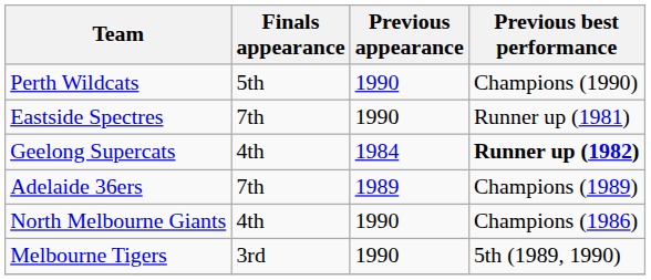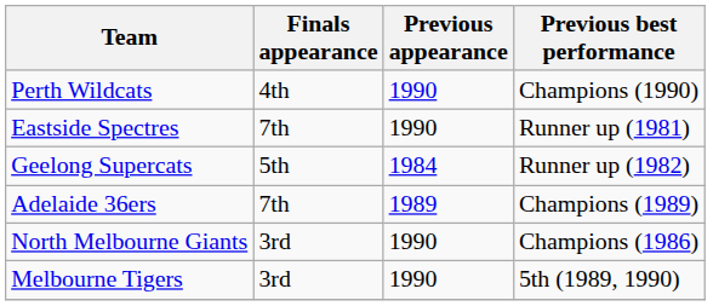Perth Wildcats | Finals appearance: 5th -> 4th
Geelong Supercats | Finals appearance: 4th -> 5th
Geelong Supercats | Previous best performance: bold -> normal
North Melbourne Giants | Finals appearance: 4th -> 3rd
